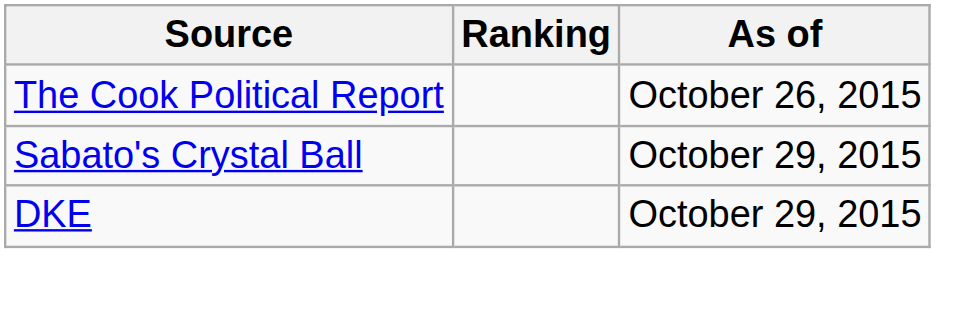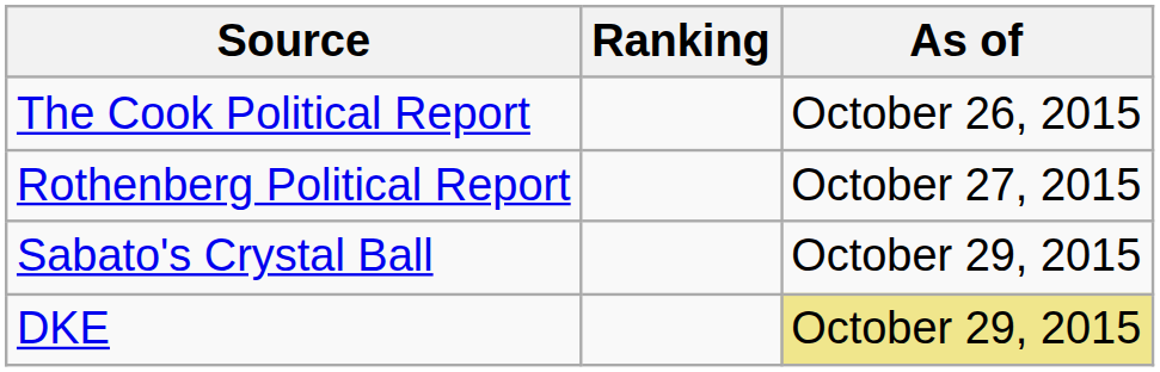+ row: Rothenberg Political Report | October 27, 2015
DKE | As of: no background -> khaki background
